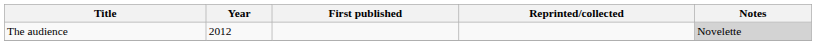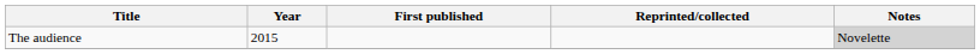The audience | Year: 2012 -> 2015
